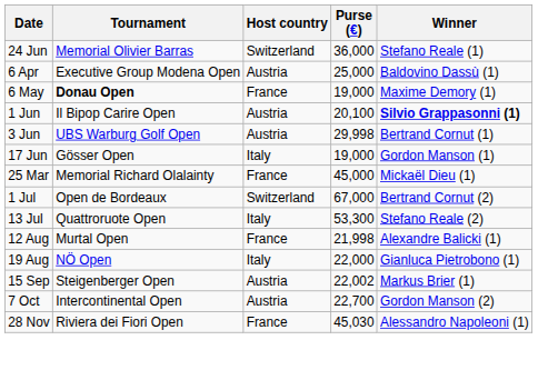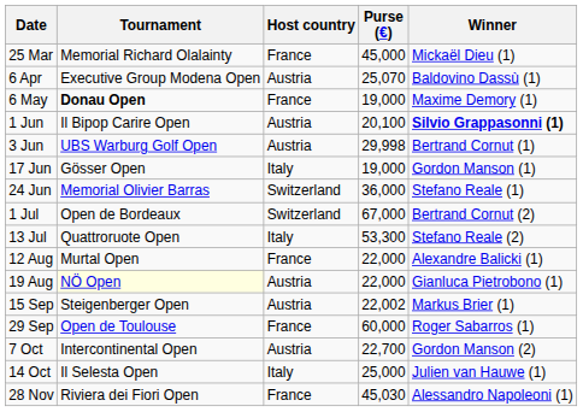rows swapped: 25 Mar <-> 24 Jun
6 Apr | Purse (€): 25,000 -> 25,070
12 Aug | Purse (€): 21,998 -> 22,000
19 Aug | Tournament: no background -> lightyellow background
19 Aug | Host country: Italy -> Austria
+ row: 29 Sep | Open de Toulouse | France | 60,000 | Roger Sabarros (1)
+ row: 14 Oct | Il Selesta Open | Italy | 25,000 | Julien van Hauwe (1)
